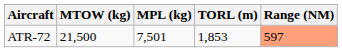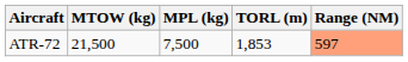ATR-72 | MPL (kg): 7,501 -> 7,500
